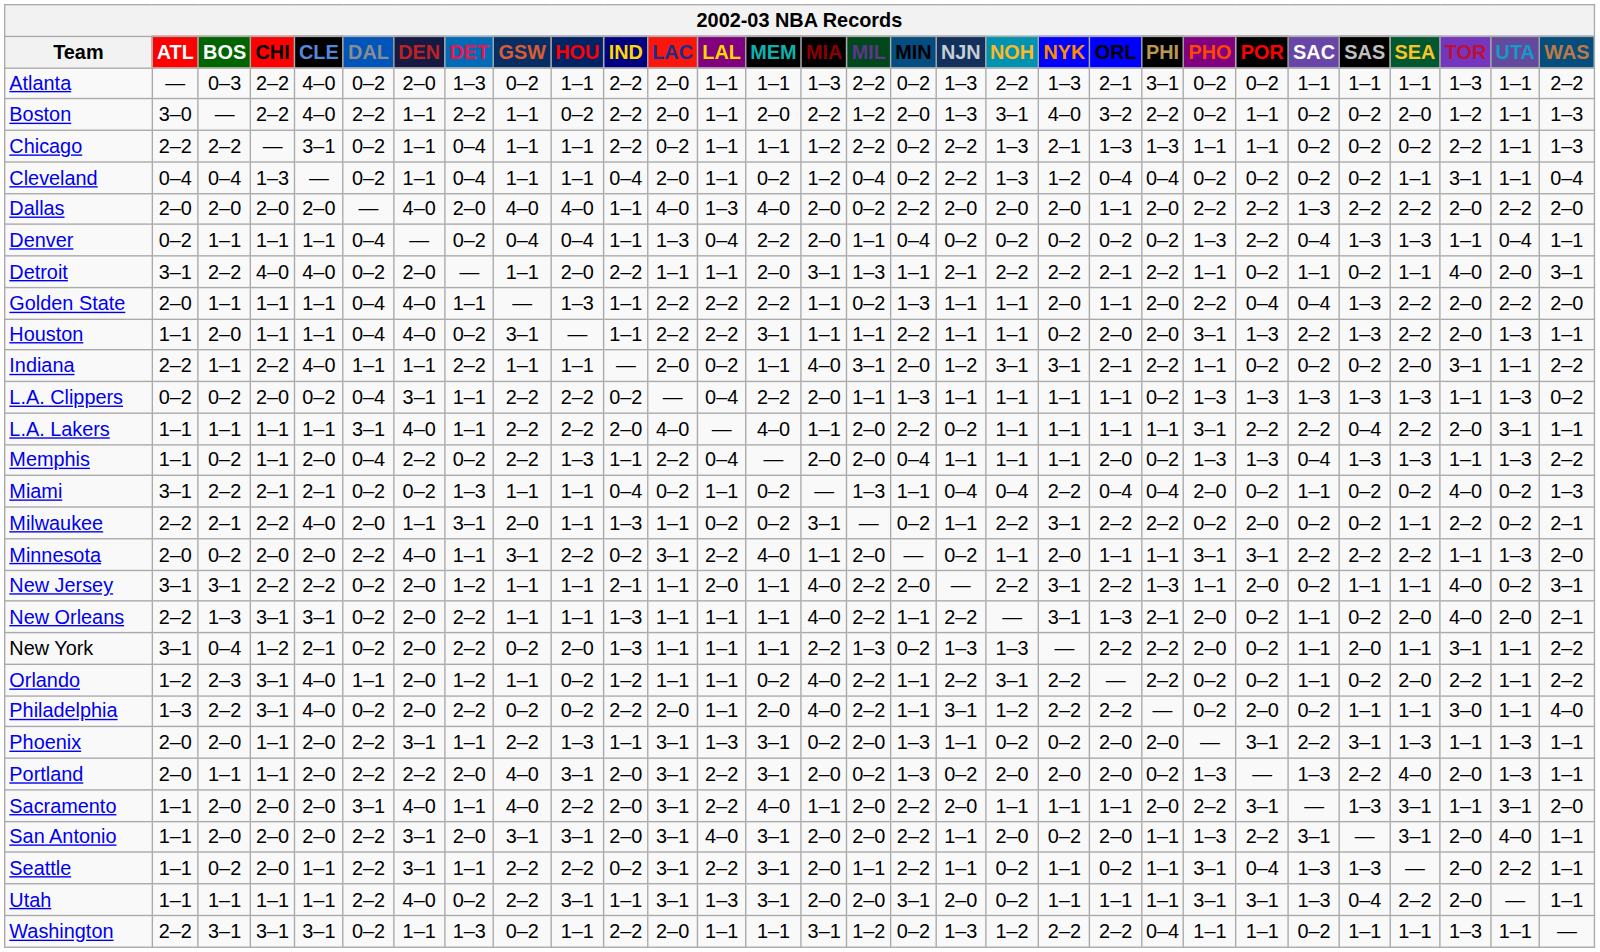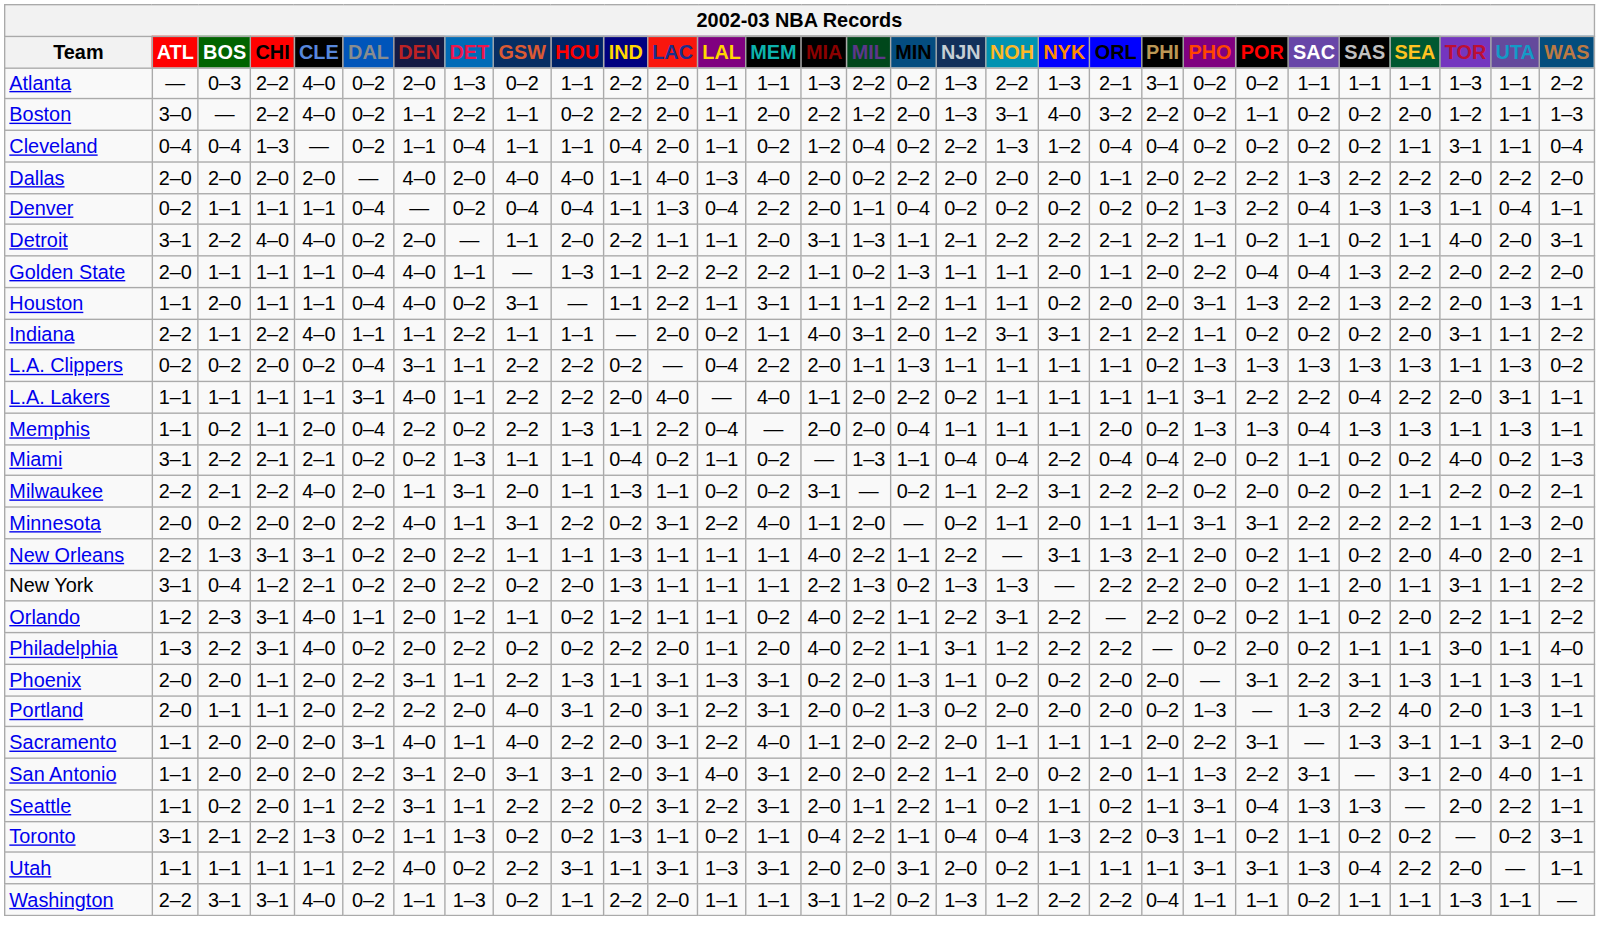Boston | DAL: 2–2 -> 0–2
- row: Chicago | 2–2 | 2–2 | — | 3–1 | 0–2 | 1–1 | 0–4 | 1–1 | 1–1 | 2–2 | 0–2 | 1–1 | 1–1 | 1–2 | 2–2 | 0–2 | 2–2 | 1–3 | 2–1 | 1–3 | 1–3 | 1–1 | 1–1 | 0–2 | 0–2 | 0–2 | 2–2 | 1–1 | 1–3
Houston | LAL: 2–2 -> 1–1
Memphis | WAS: 2–2 -> 1–1
- row: New Jersey | 3–1 | 3–1 | 2–2 | 2–2 | 0–2 | 2–0 | 1–2 | 1–1 | 1–1 | 2–1 | 1–1 | 2–0 | 1–1 | 4–0 | 2–2 | 2–0 | — | 2–2 | 3–1 | 2–2 | 1–3 | 1–1 | 2–0 | 0–2 | 1–1 | 1–1 | 4–0 | 0–2 | 3–1
+ row: Toronto | 3–1 | 2–1 | 2–2 | 1–3 | 0–2 | 1–1 | 1–3 | 0–2 | 0–2 | 1–3 | 1–1 | 0–2 | 1–1 | 0–4 | 2–2 | 1–1 | 0–4 | 0–4 | 1–3 | 2–2 | 0–3 | 1–1 | 0–2 | 1–1 | 0–2 | 0–2 | — | 0–2 | 3–1
Washington | CLE: 3–1 -> 4–0
